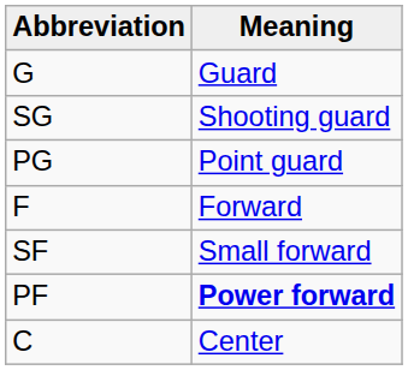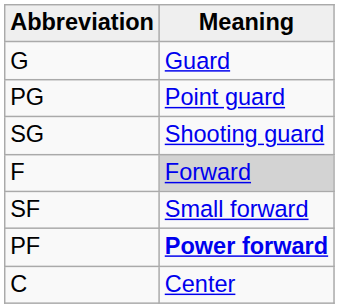rows swapped: PG <-> SG
F | Meaning: no background -> lightgrey background
